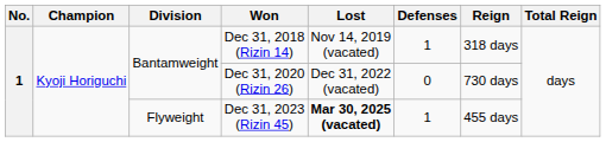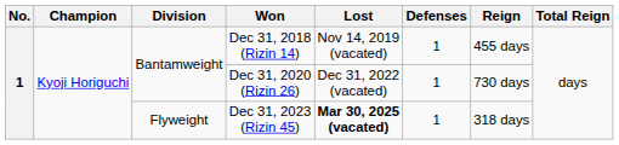Dec 31, 2018 (Rizin 14) | Reign: 318 days -> 455 days
Dec 31, 2020 (Rizin 26) | Defenses: 0 -> 1
Dec 31, 2023 (Rizin 45) | Reign: 455 days -> 318 days
